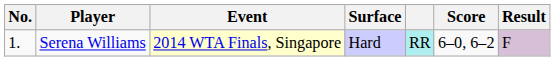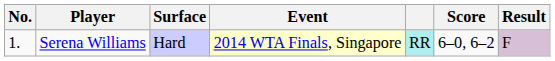columns swapped: Event <-> Surface
